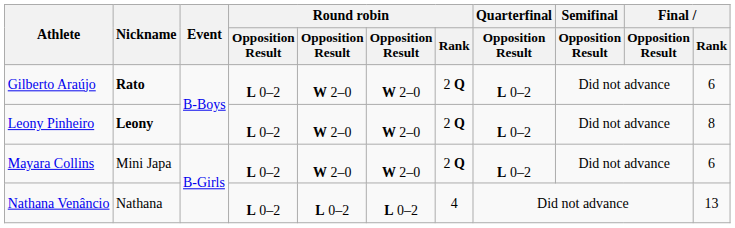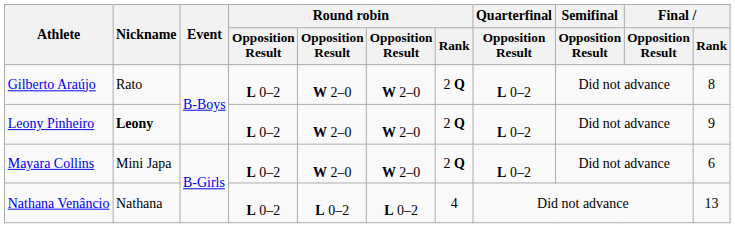Gilberto Araújo | Nickname: bold -> normal
Gilberto Araújo | Final / Rank: 6 -> 8
Leony Pinheiro | Final / Rank: 8 -> 9
